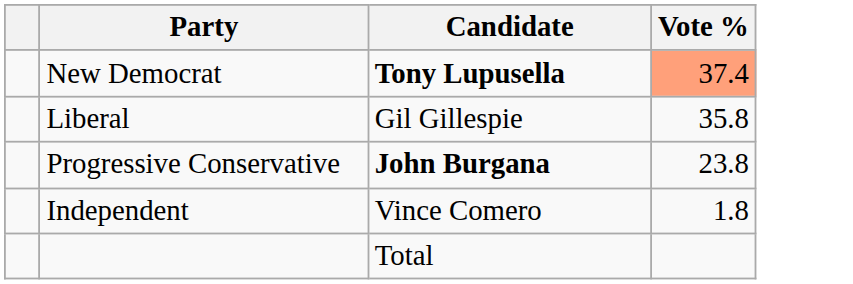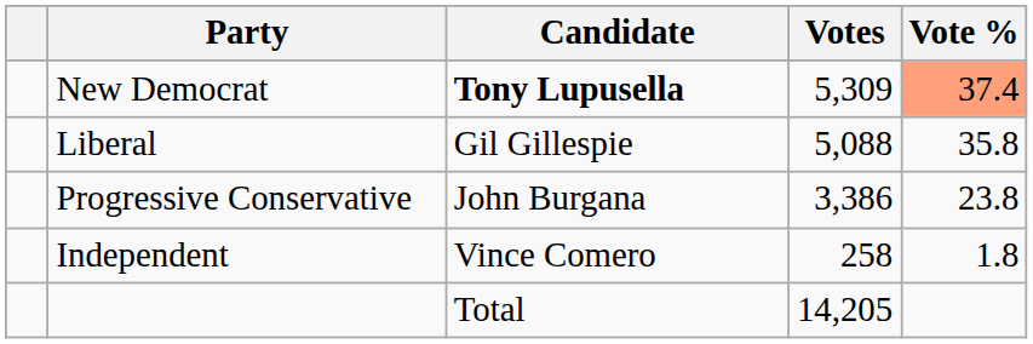+ column: Votes | 5,309 | 5,088 | 3,386 | 258 | 14,205
Progressive Conservative | Candidate: bold -> normal
